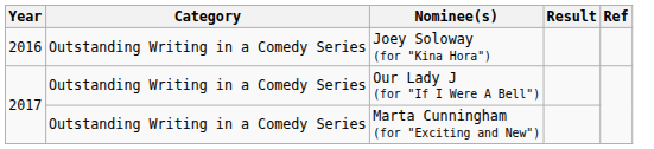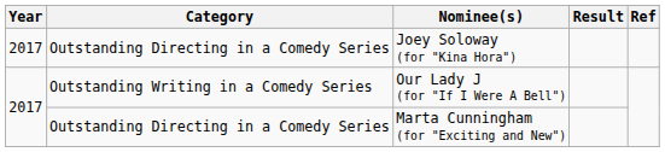Joey Soloway (for "Kina Hora") | Year: 2016 -> 2017
Joey Soloway (for "Kina Hora") | Category: Outstanding Writing in a Comedy Series -> Outstanding Directing in a Comedy Series
Marta Cunningham (for "Exciting and New") | Category: Outstanding Writing in a Comedy Series -> Outstanding Directing in a Comedy Series
